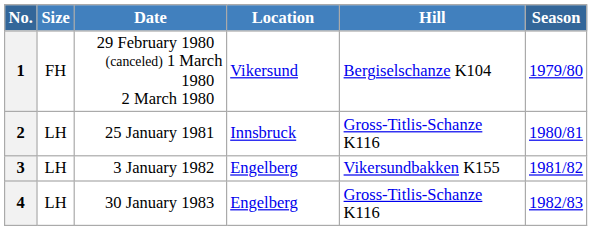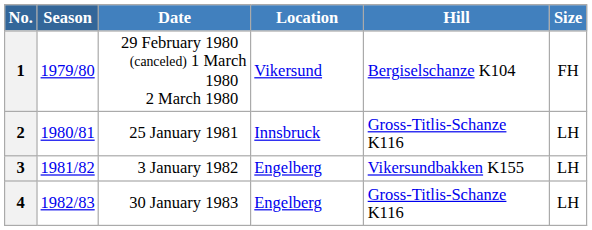columns swapped: Season <-> Size
